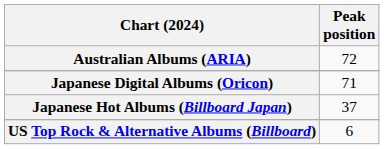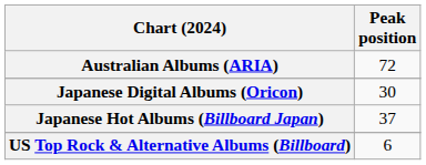Japanese Digital Albums (Oricon) | Peak position: 71 -> 30
